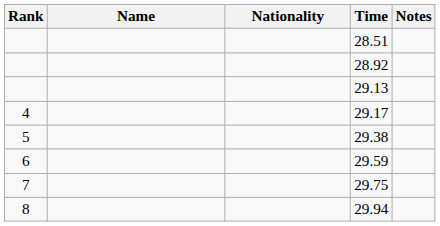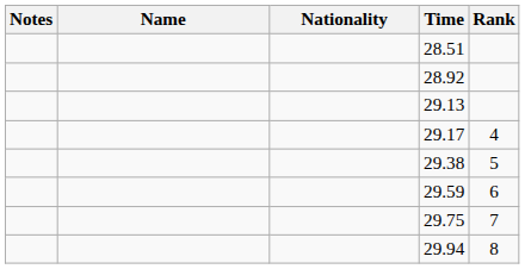columns swapped: Rank <-> Notes
